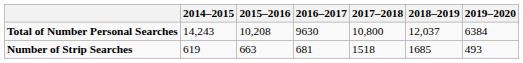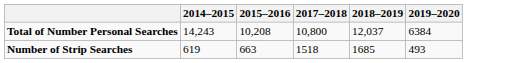- column: 2016–2017 | 9630 | 681
